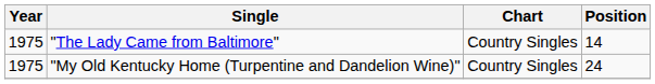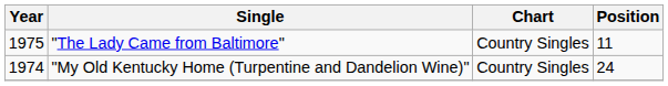"The Lady Came from Baltimore" | Position: 14 -> 11
"My Old Kentucky Home (Turpentine and Dandelion Wine)" | Year: 1975 -> 1974
